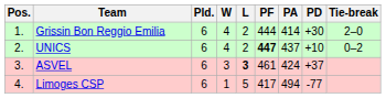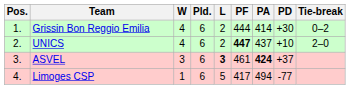columns swapped: Pld. <-> W
Grissin Bon Reggio Emilia | Tie-break: 2–0 -> 0–2
UNICS | Tie-break: 0–2 -> 2–0
ASVEL | PA: normal -> bold
